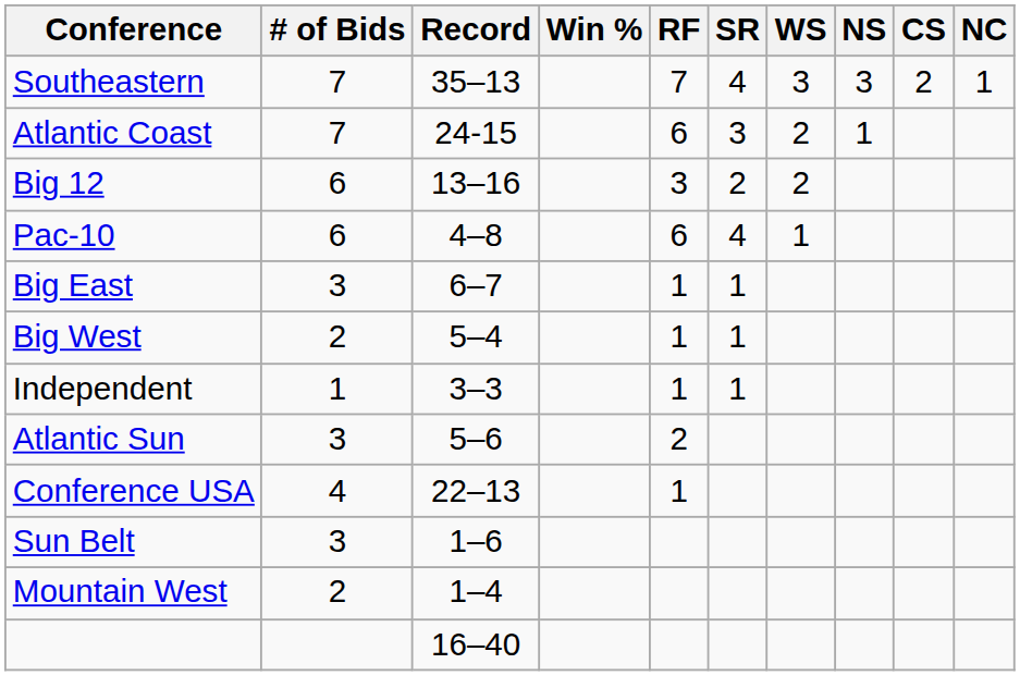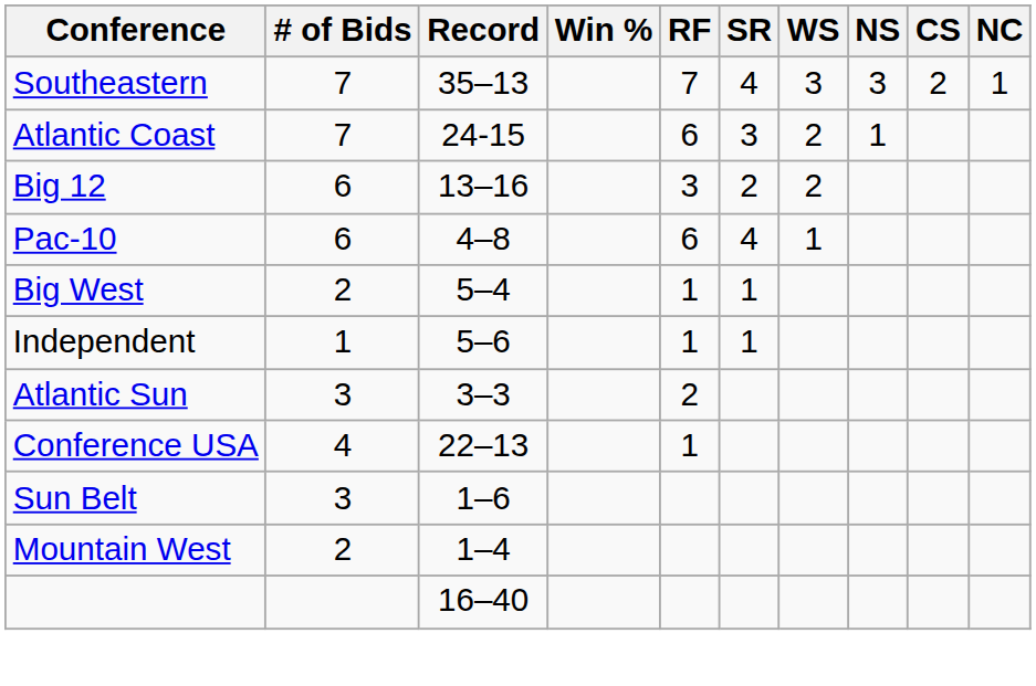- row: Big East | 3 | 6–7 | 1 | 1
Independent | Record: 3–3 -> 5–6
Atlantic Sun | Record: 5–6 -> 3–3
